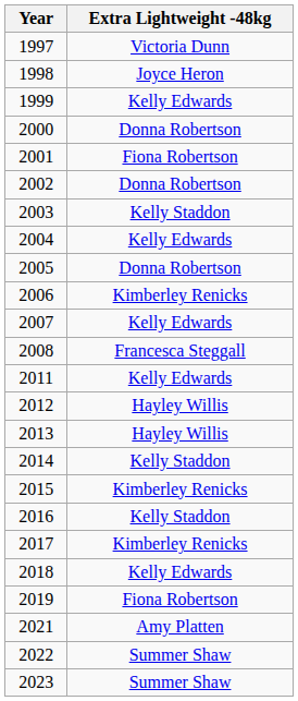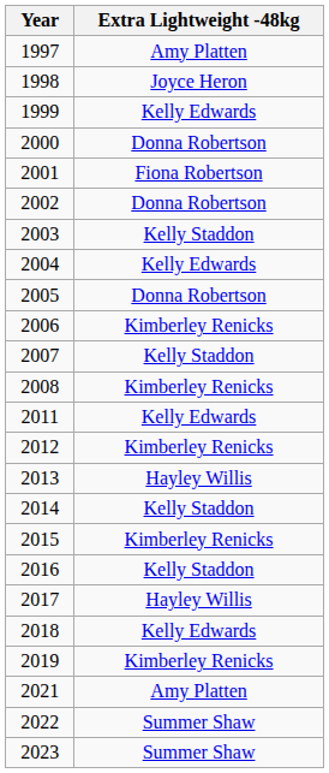1997 | Extra Lightweight -48kg: Victoria Dunn -> Amy Platten
2007 | Extra Lightweight -48kg: Kelly Edwards -> Kelly Staddon
2008 | Extra Lightweight -48kg: Francesca Steggall -> Kimberley Renicks
2012 | Extra Lightweight -48kg: Hayley Willis -> Kimberley Renicks
2017 | Extra Lightweight -48kg: Kimberley Renicks -> Hayley Willis
2019 | Extra Lightweight -48kg: Fiona Robertson -> Kimberley Renicks
